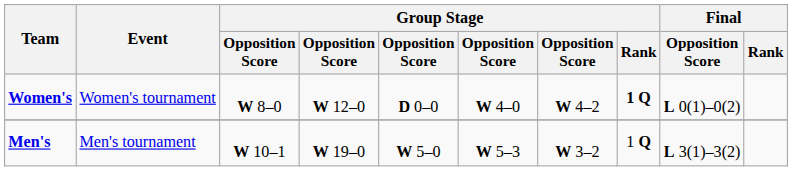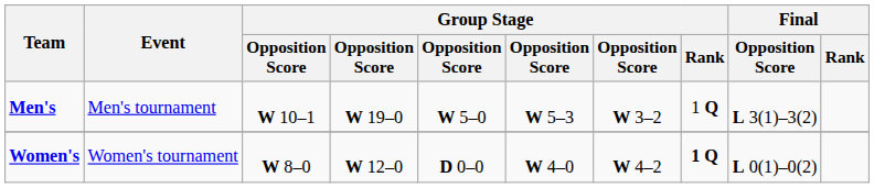rows swapped: Men's <-> Women's
